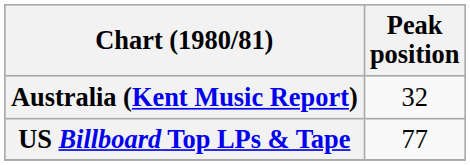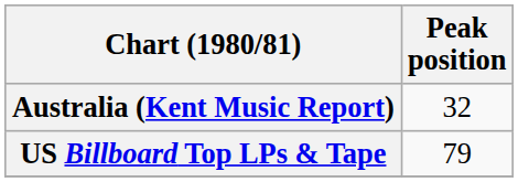US Billboard Top LPs & Tape | Peak position: 77 -> 79
